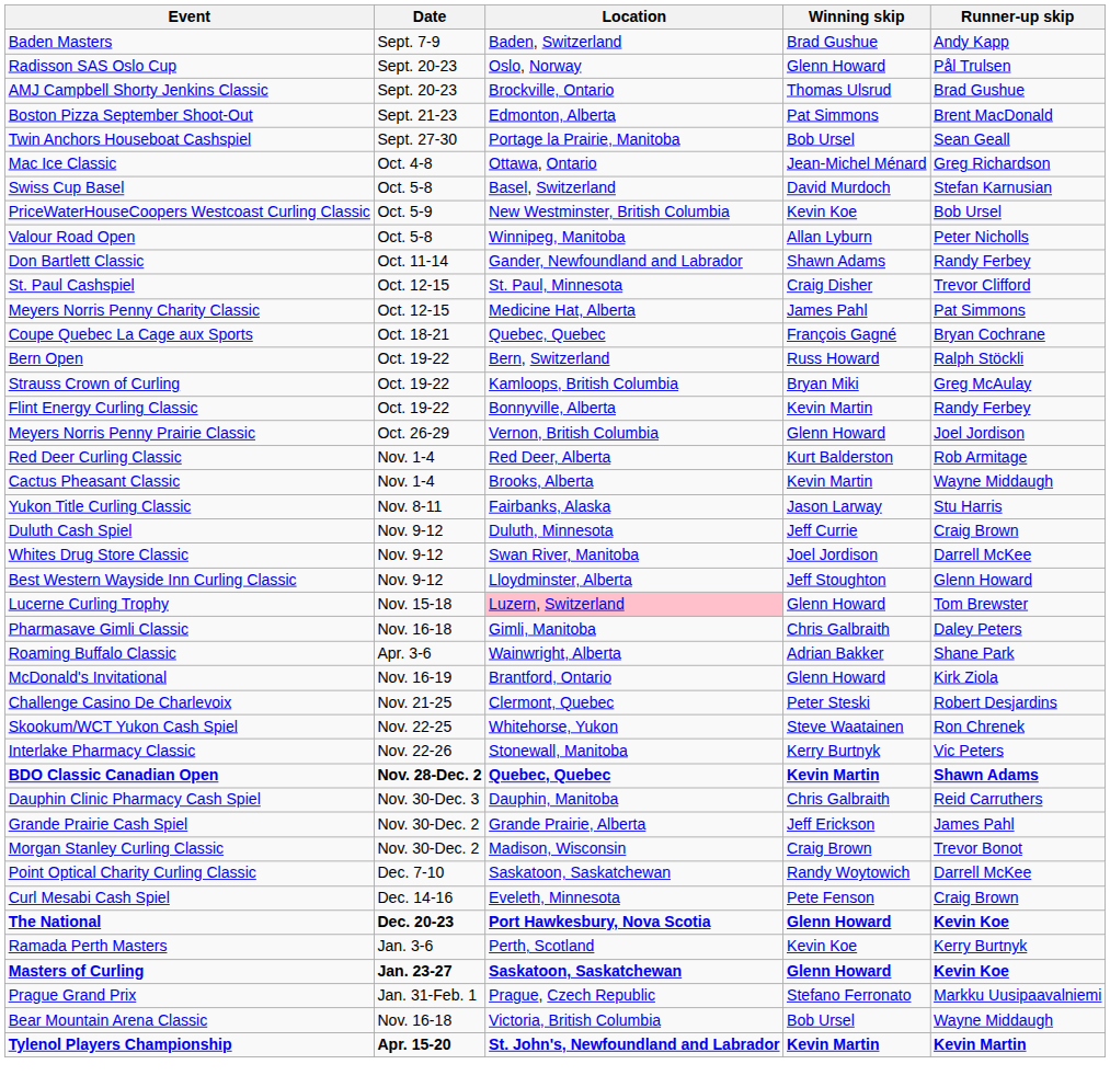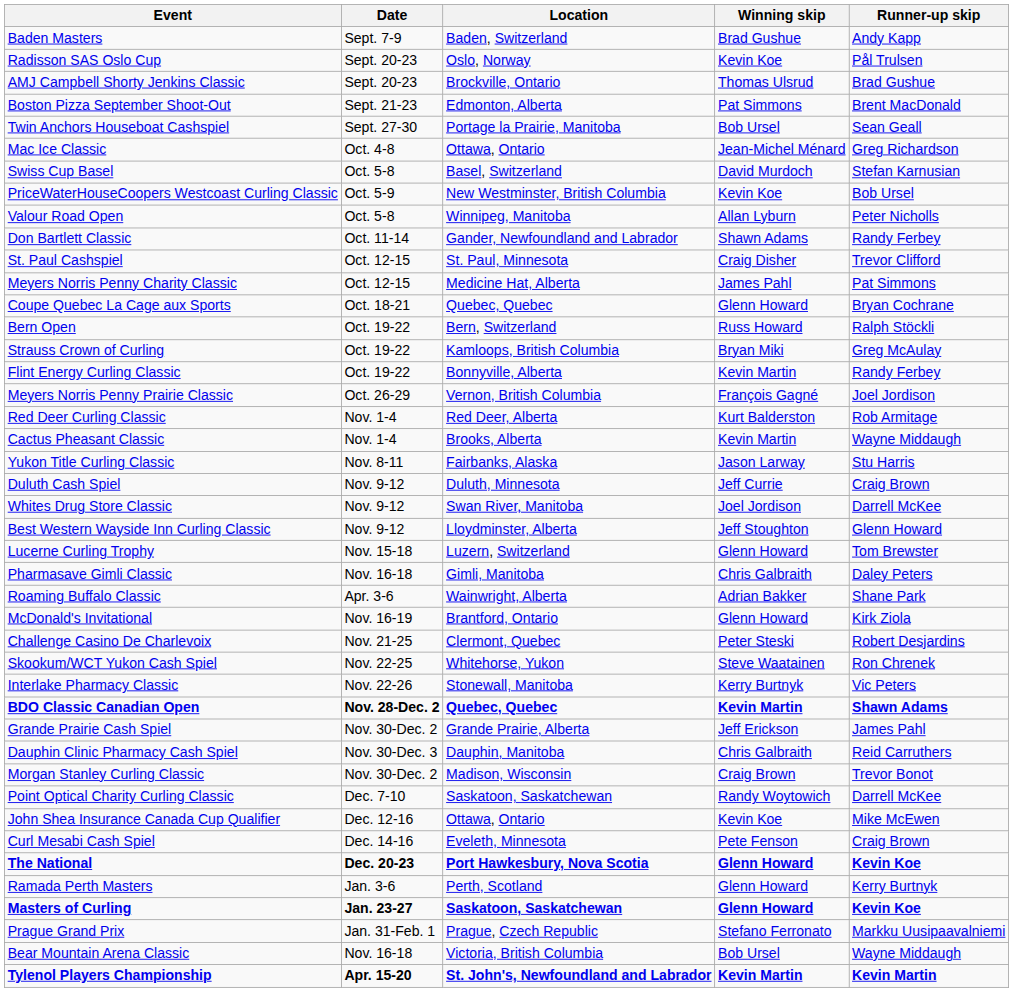Radisson SAS Oslo Cup | Winning skip: Glenn Howard -> Kevin Koe
Coupe Quebec La Cage aux Sports | Winning skip: François Gagné -> Glenn Howard
Meyers Norris Penny Prairie Classic | Winning skip: Glenn Howard -> François Gagné
Lucerne Curling Trophy | Location: pink background -> no background
rows swapped: Grande Prairie Cash Spiel <-> Dauphin Clinic Pharmacy Cash Spiel
+ row: John Shea Insurance Canada Cup Qualifier | Dec. 12-16 | Ottawa, Ontario | Kevin Koe | Mike McEwen
Ramada Perth Masters | Winning skip: Kevin Koe -> Glenn Howard
